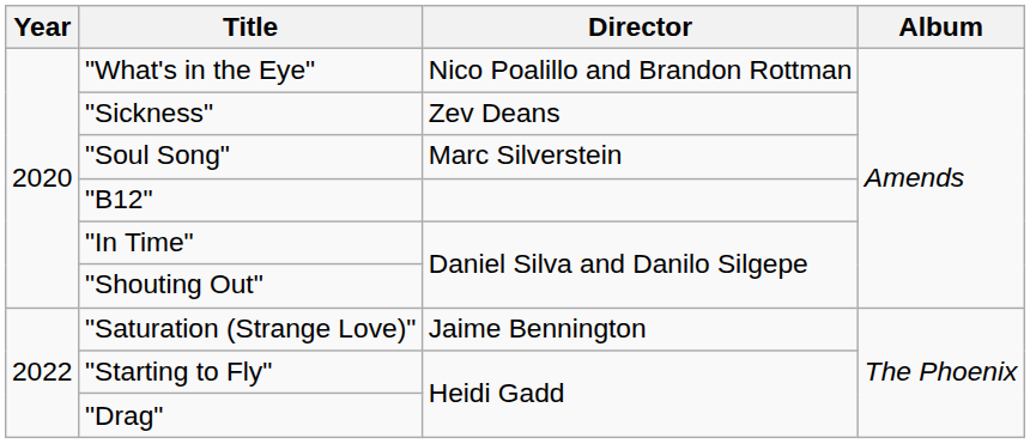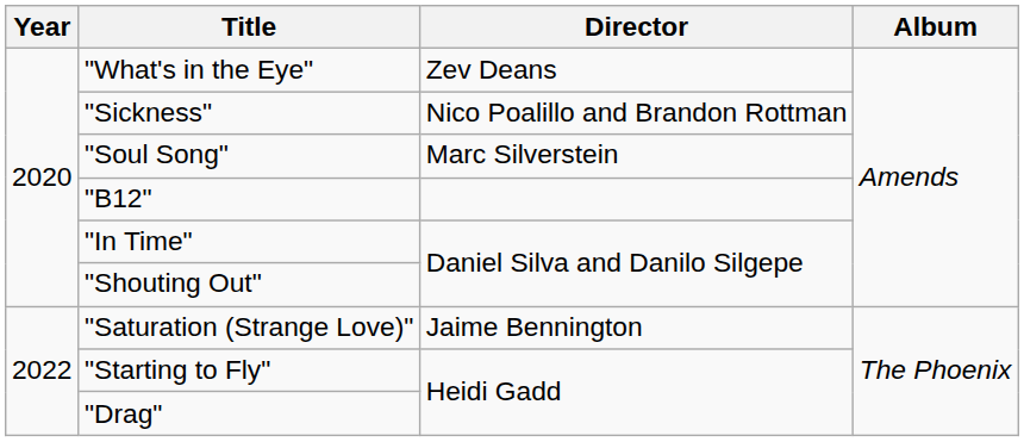"What's in the Eye" | Director: Nico Poalillo and Brandon Rottman -> Zev Deans
"Sickness" | Director: Zev Deans -> Nico Poalillo and Brandon Rottman
